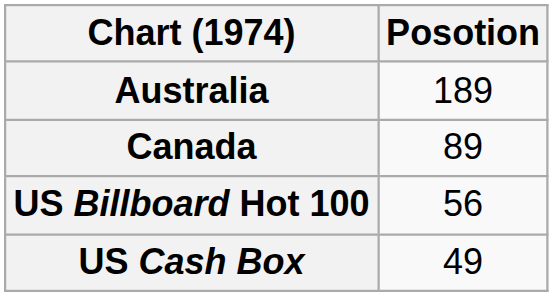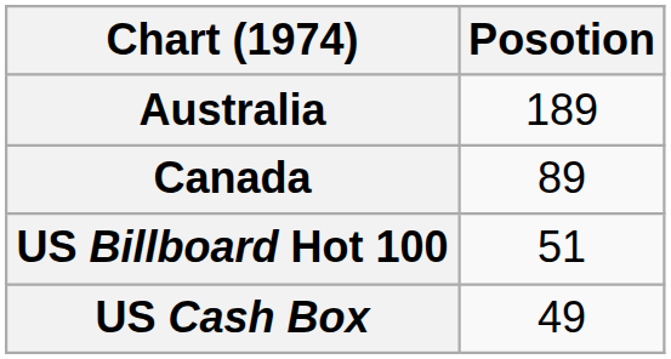US Billboard Hot 100 | Posotion: 56 -> 51
